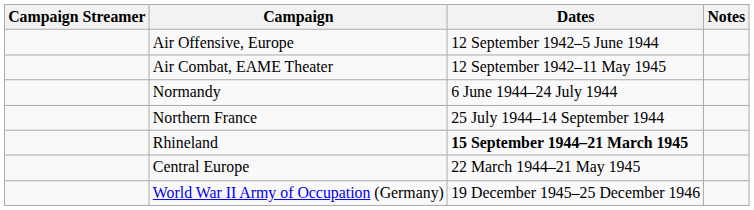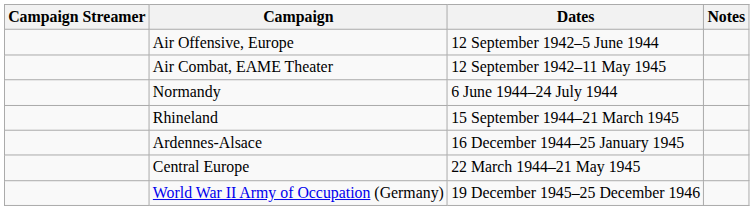- row: Northern France | 25 July 1944–14 September 1944
Rhineland | Dates: bold -> normal
+ row: Ardennes-Alsace | 16 December 1944–25 January 1945
